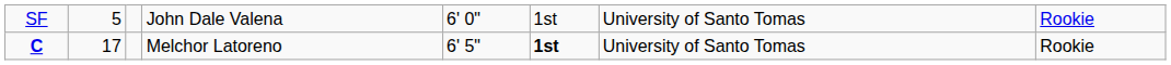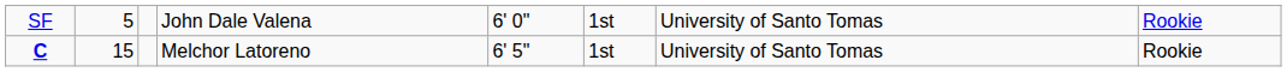Melchor Latoreno | column 2: 17 -> 15
Melchor Latoreno | column 6: bold -> normal
